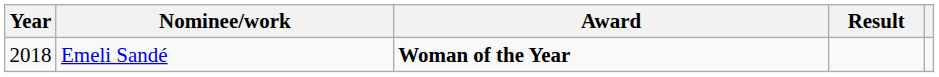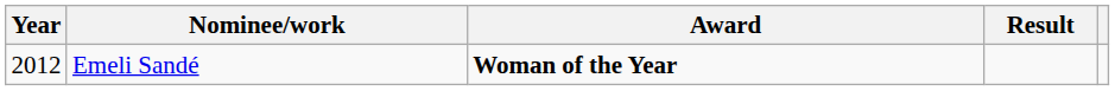Emeli Sandé | Year: 2018 -> 2012
